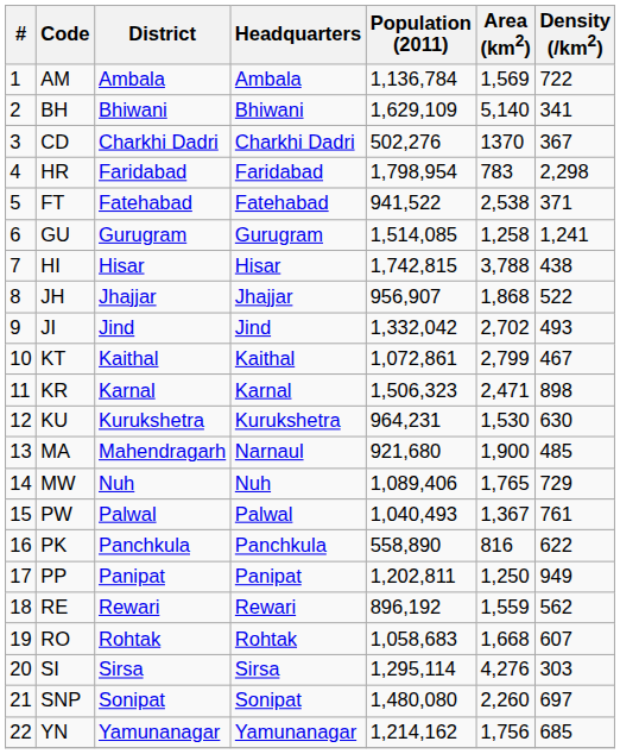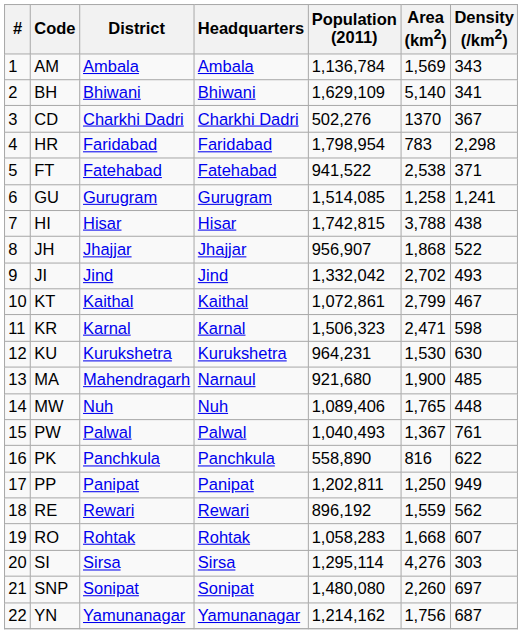AM | Density (/km2): 722 -> 343
KR | Density (/km2): 898 -> 598
MW | Density (/km2): 729 -> 448
RO | Population (2011): 1,058,683 -> 1,058,283
YN | Density (/km2): 685 -> 687
